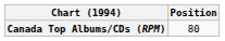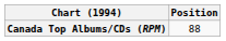Canada Top Albums/CDs (RPM) | Position: 80 -> 88
